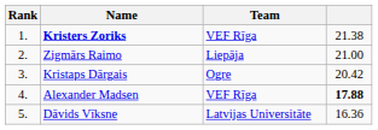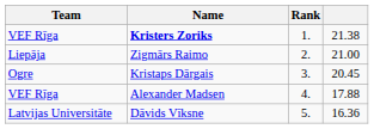columns swapped: Rank <-> Team
Kristaps Dārgais | column 4: 20.42 -> 20.45
Alexander Madsen | column 4: bold -> normal
